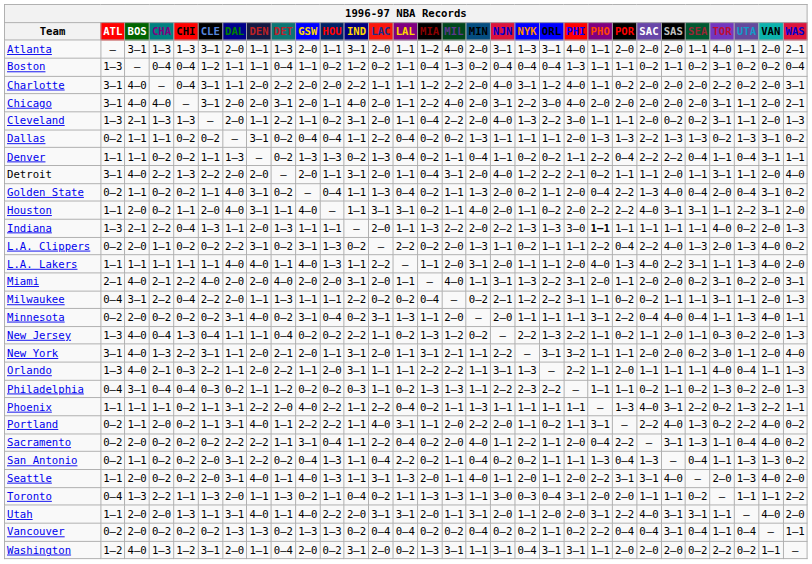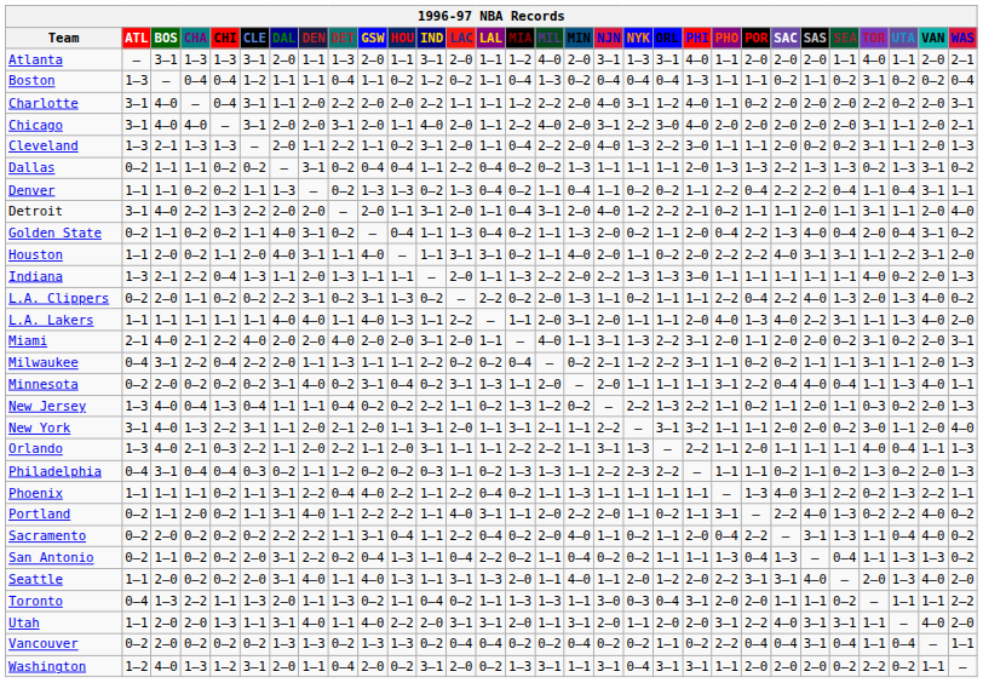Indiana | PHO: bold -> normal
Phoenix | DET: 2–0 -> 0–4
Sacramento | NYK: 2–2 -> 0–2
Seattle | ORL: 1–1 -> 1–2
